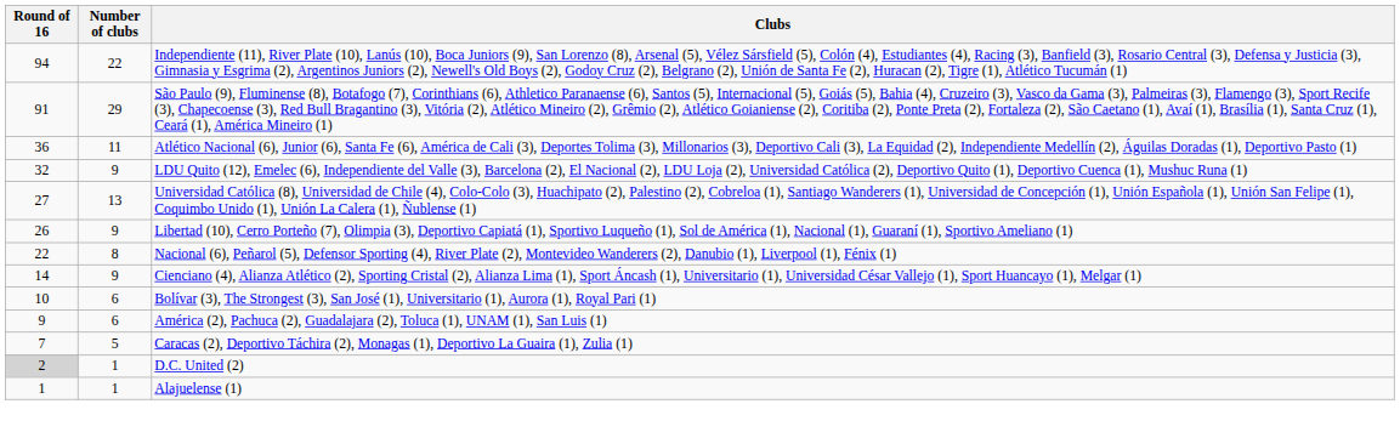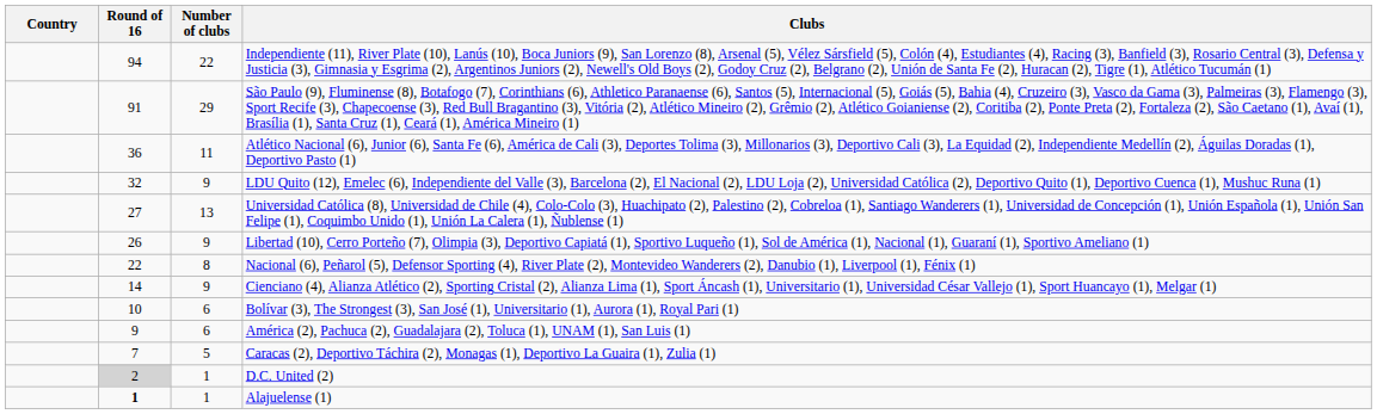+ column: Country
Alajuelense (1) | Round of 16: normal -> bold
